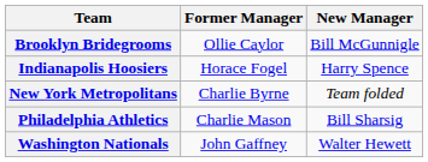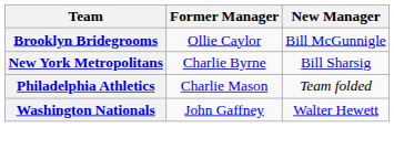- row: Indianapolis Hoosiers | Horace Fogel | Harry Spence
New York Metropolitans | New Manager: Team folded -> Bill Sharsig
Philadelphia Athletics | New Manager: Bill Sharsig -> Team folded
